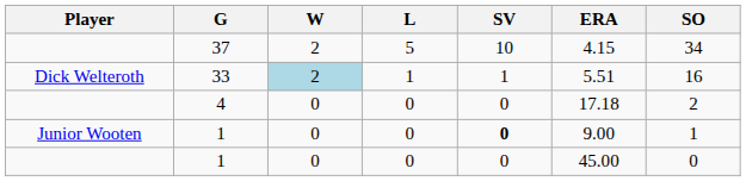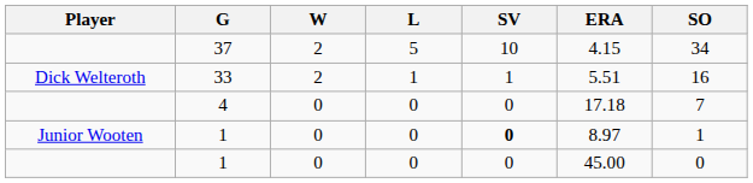33 | W: lightblue background -> no background
4 | SO: 2 -> 7
Junior Wooten / 1 | ERA: 9.00 -> 8.97
